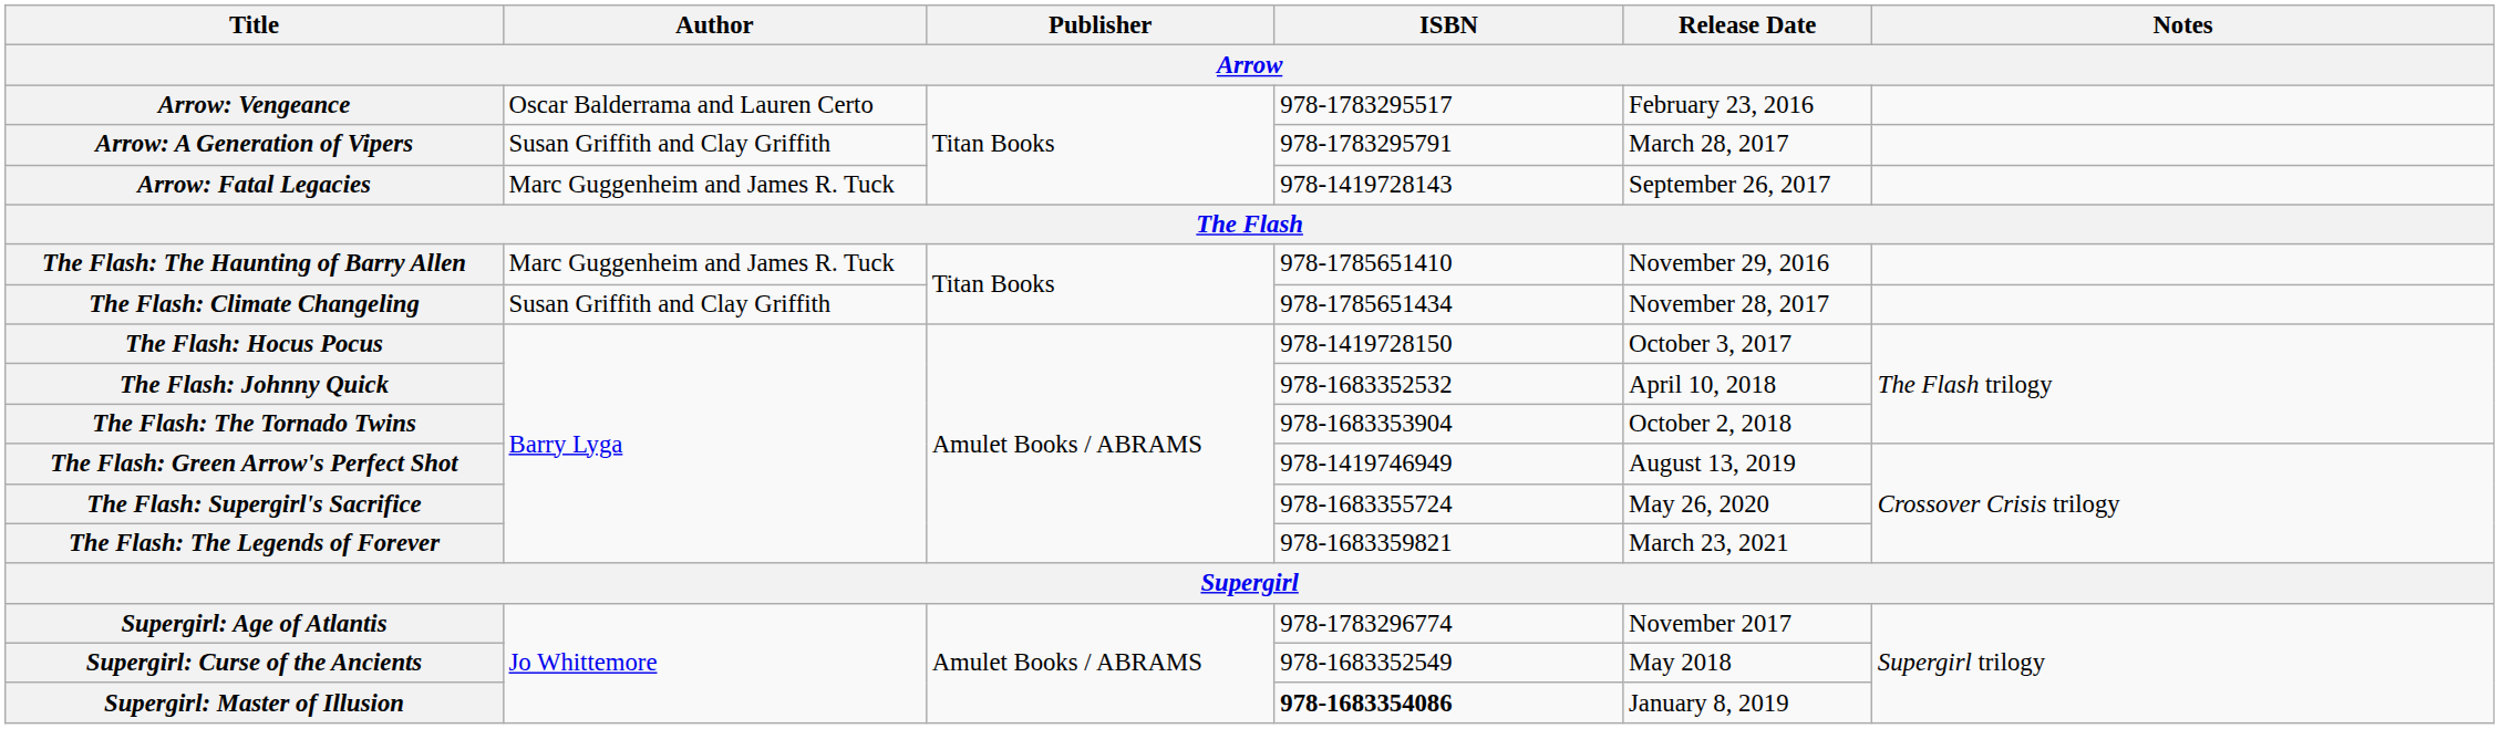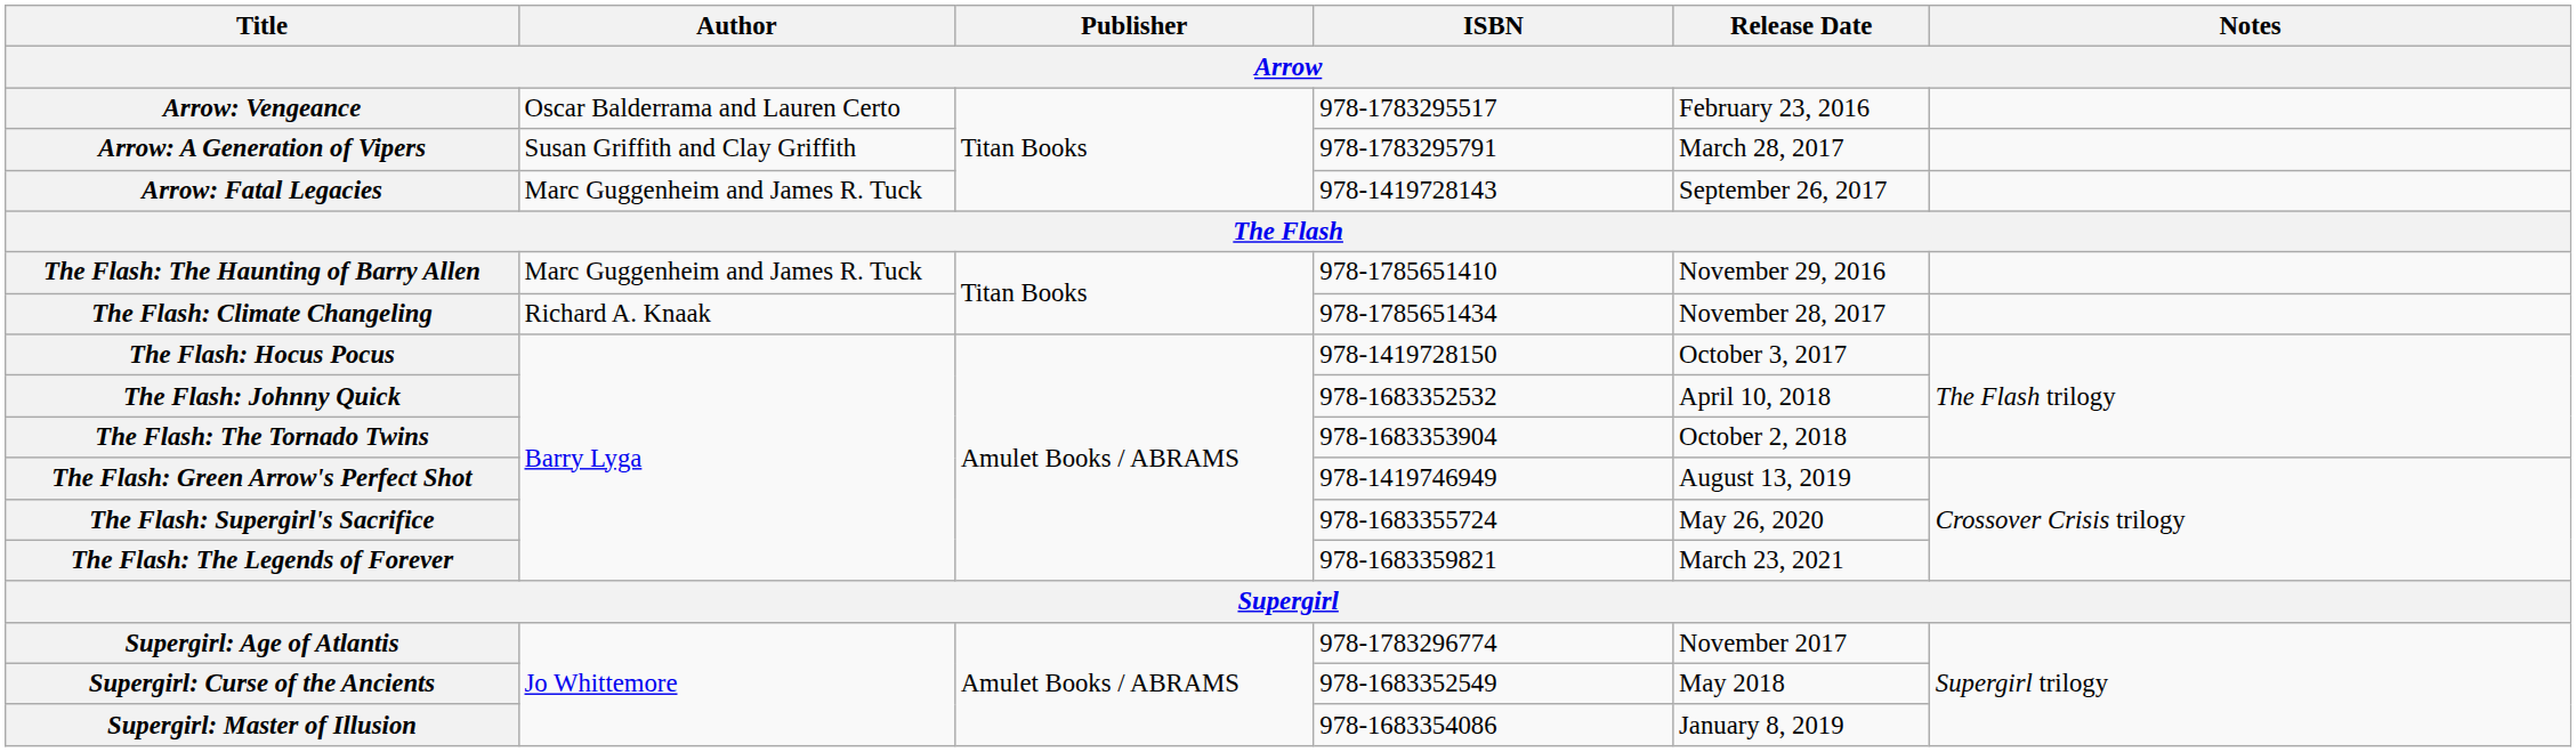The Flash: Climate Changeling | Author: Susan Griffith and Clay Griffith -> Richard A. Knaak
Supergirl: Master of Illusion | ISBN: bold -> normal
